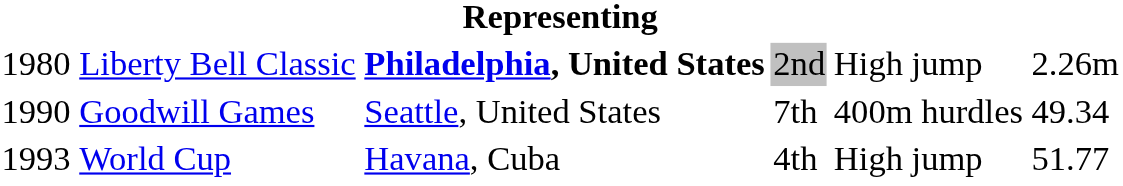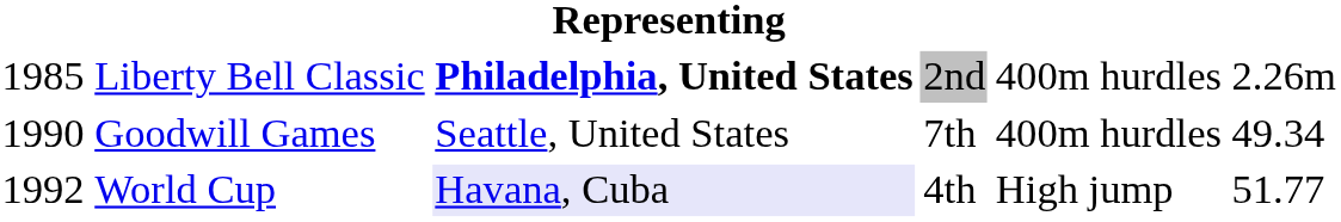Liberty Bell Classic | column 1: 1980 -> 1985
Liberty Bell Classic | column 5: High jump -> 400m hurdles
World Cup | column 1: 1993 -> 1992
World Cup | column 3: no background -> lavender background
